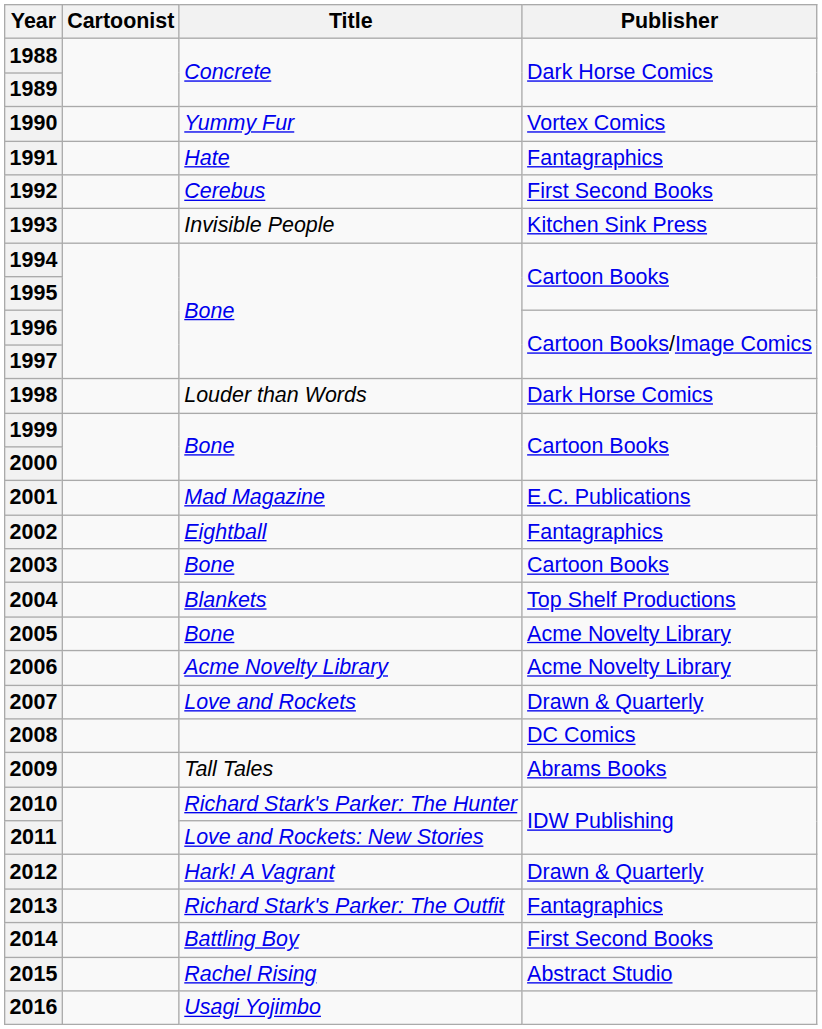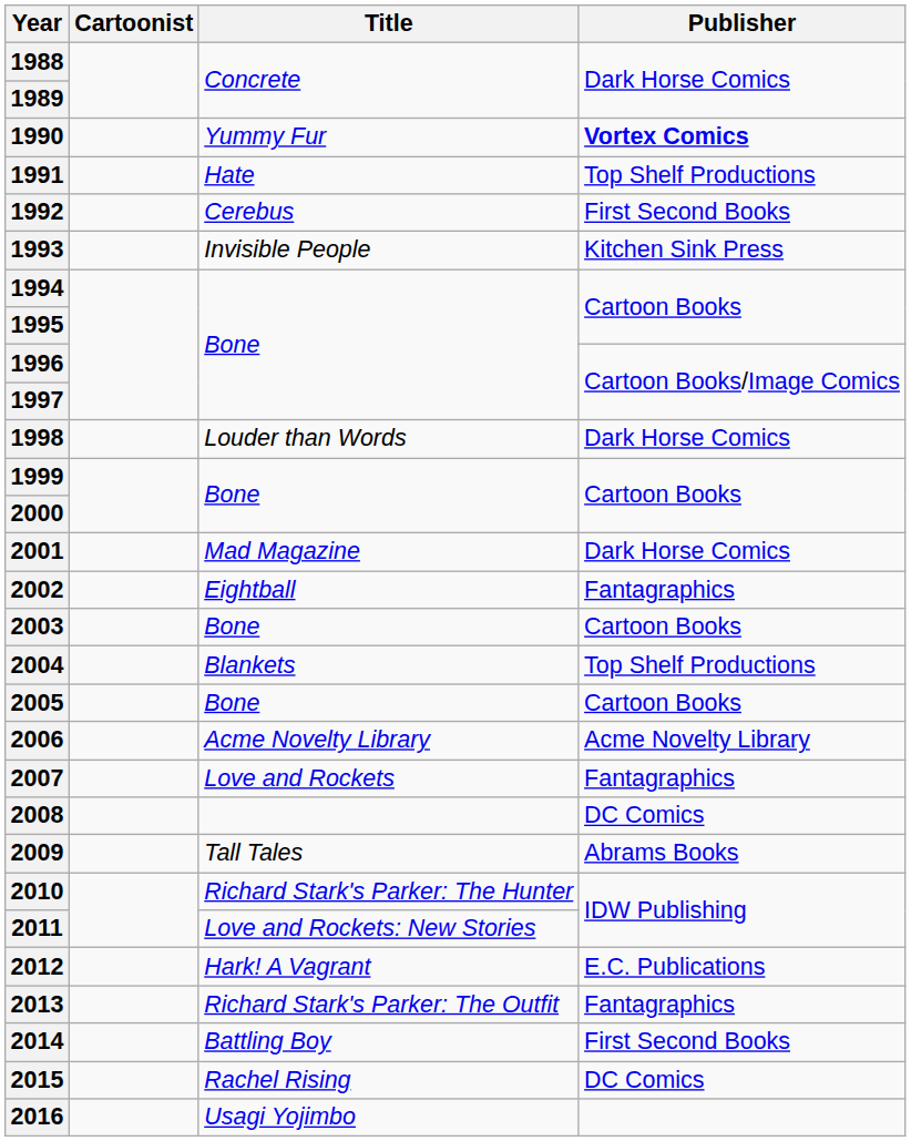1990 | Publisher: normal -> bold
1991 | Publisher: Fantagraphics -> Top Shelf Productions
2001 | Publisher: E.C. Publications -> Dark Horse Comics
2005 | Publisher: Acme Novelty Library -> Cartoon Books
2007 | Publisher: Drawn & Quarterly -> Fantagraphics
2012 | Publisher: Drawn & Quarterly -> E.C. Publications
2015 | Publisher: Abstract Studio -> DC Comics
